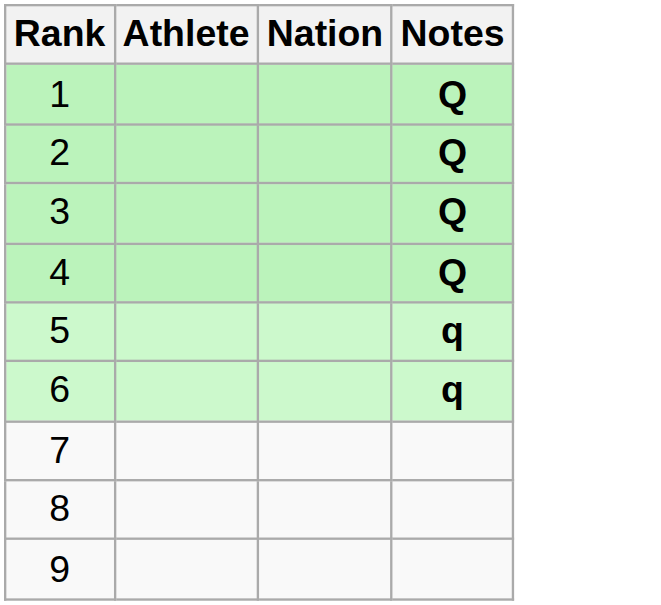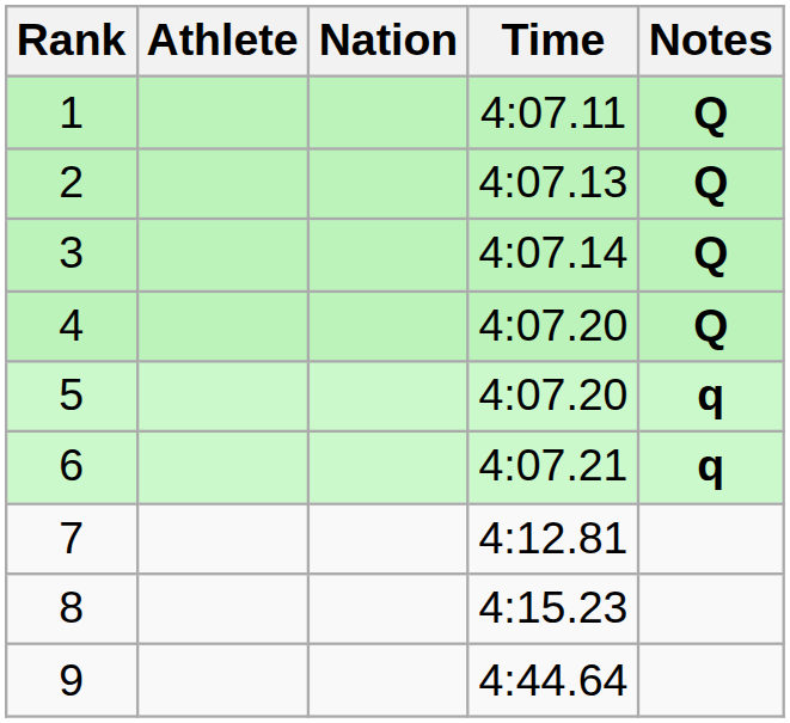+ column: Time | 4:07.11 | 4:07.13 | 4:07.14 | 4:07.20 | 4:07.20 | 4:07.21 | 4:12.81 | 4:15.23 | 4:44.64
